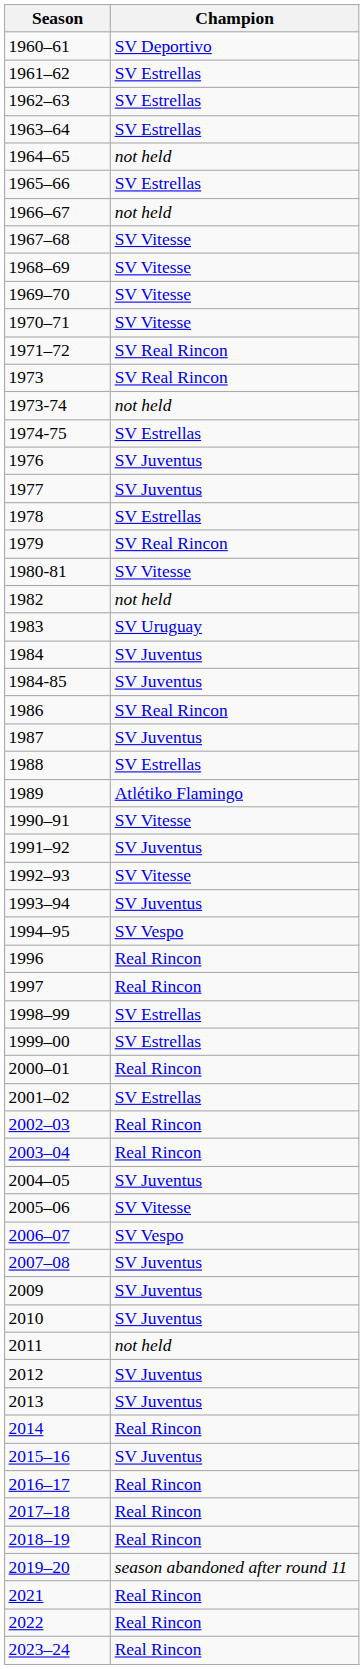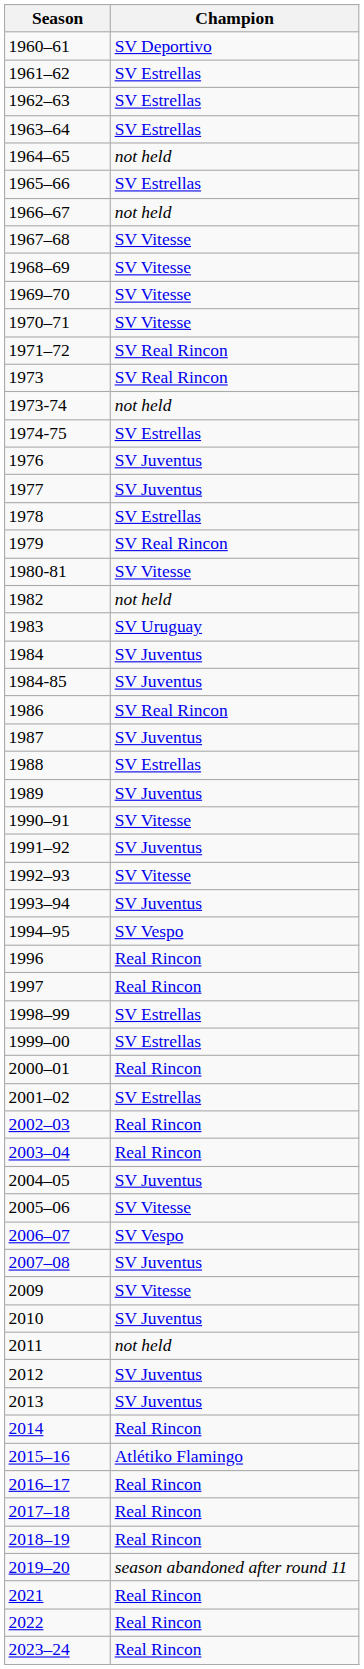1989 | Champion: Atlétiko Flamingo -> SV Juventus
2009 | Champion: SV Juventus -> SV Vitesse
2015–16 | Champion: SV Juventus -> Atlétiko Flamingo
